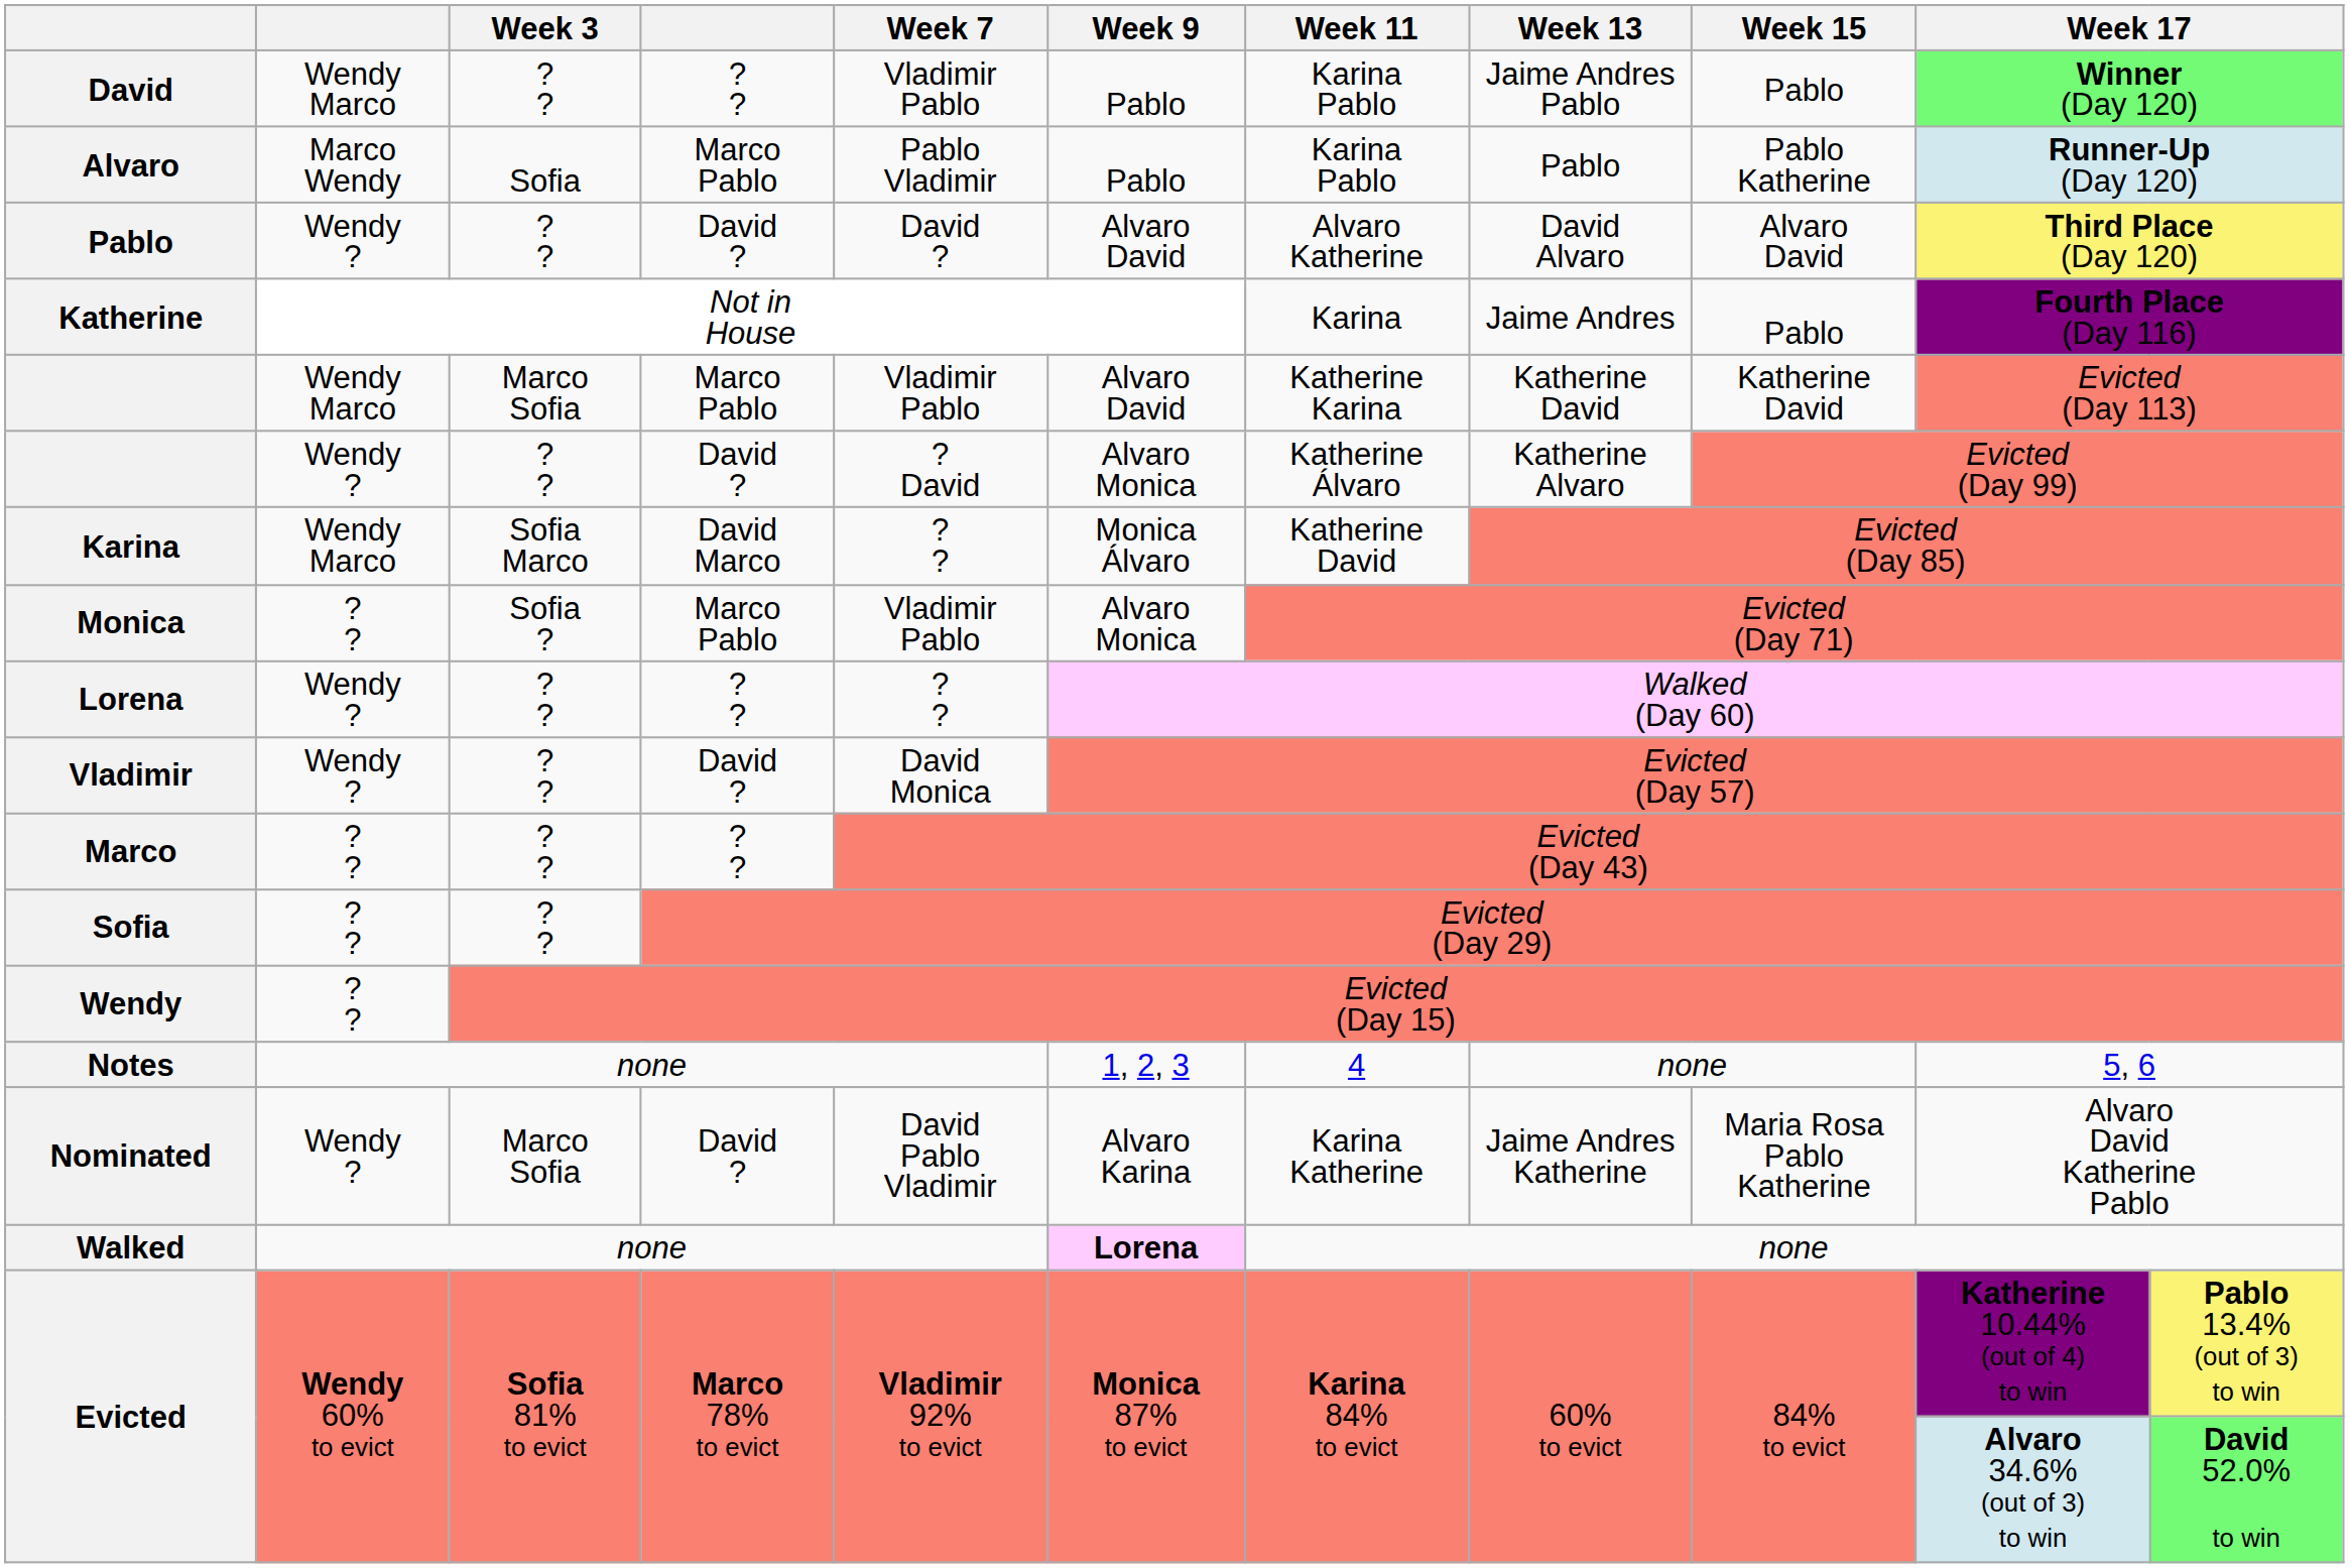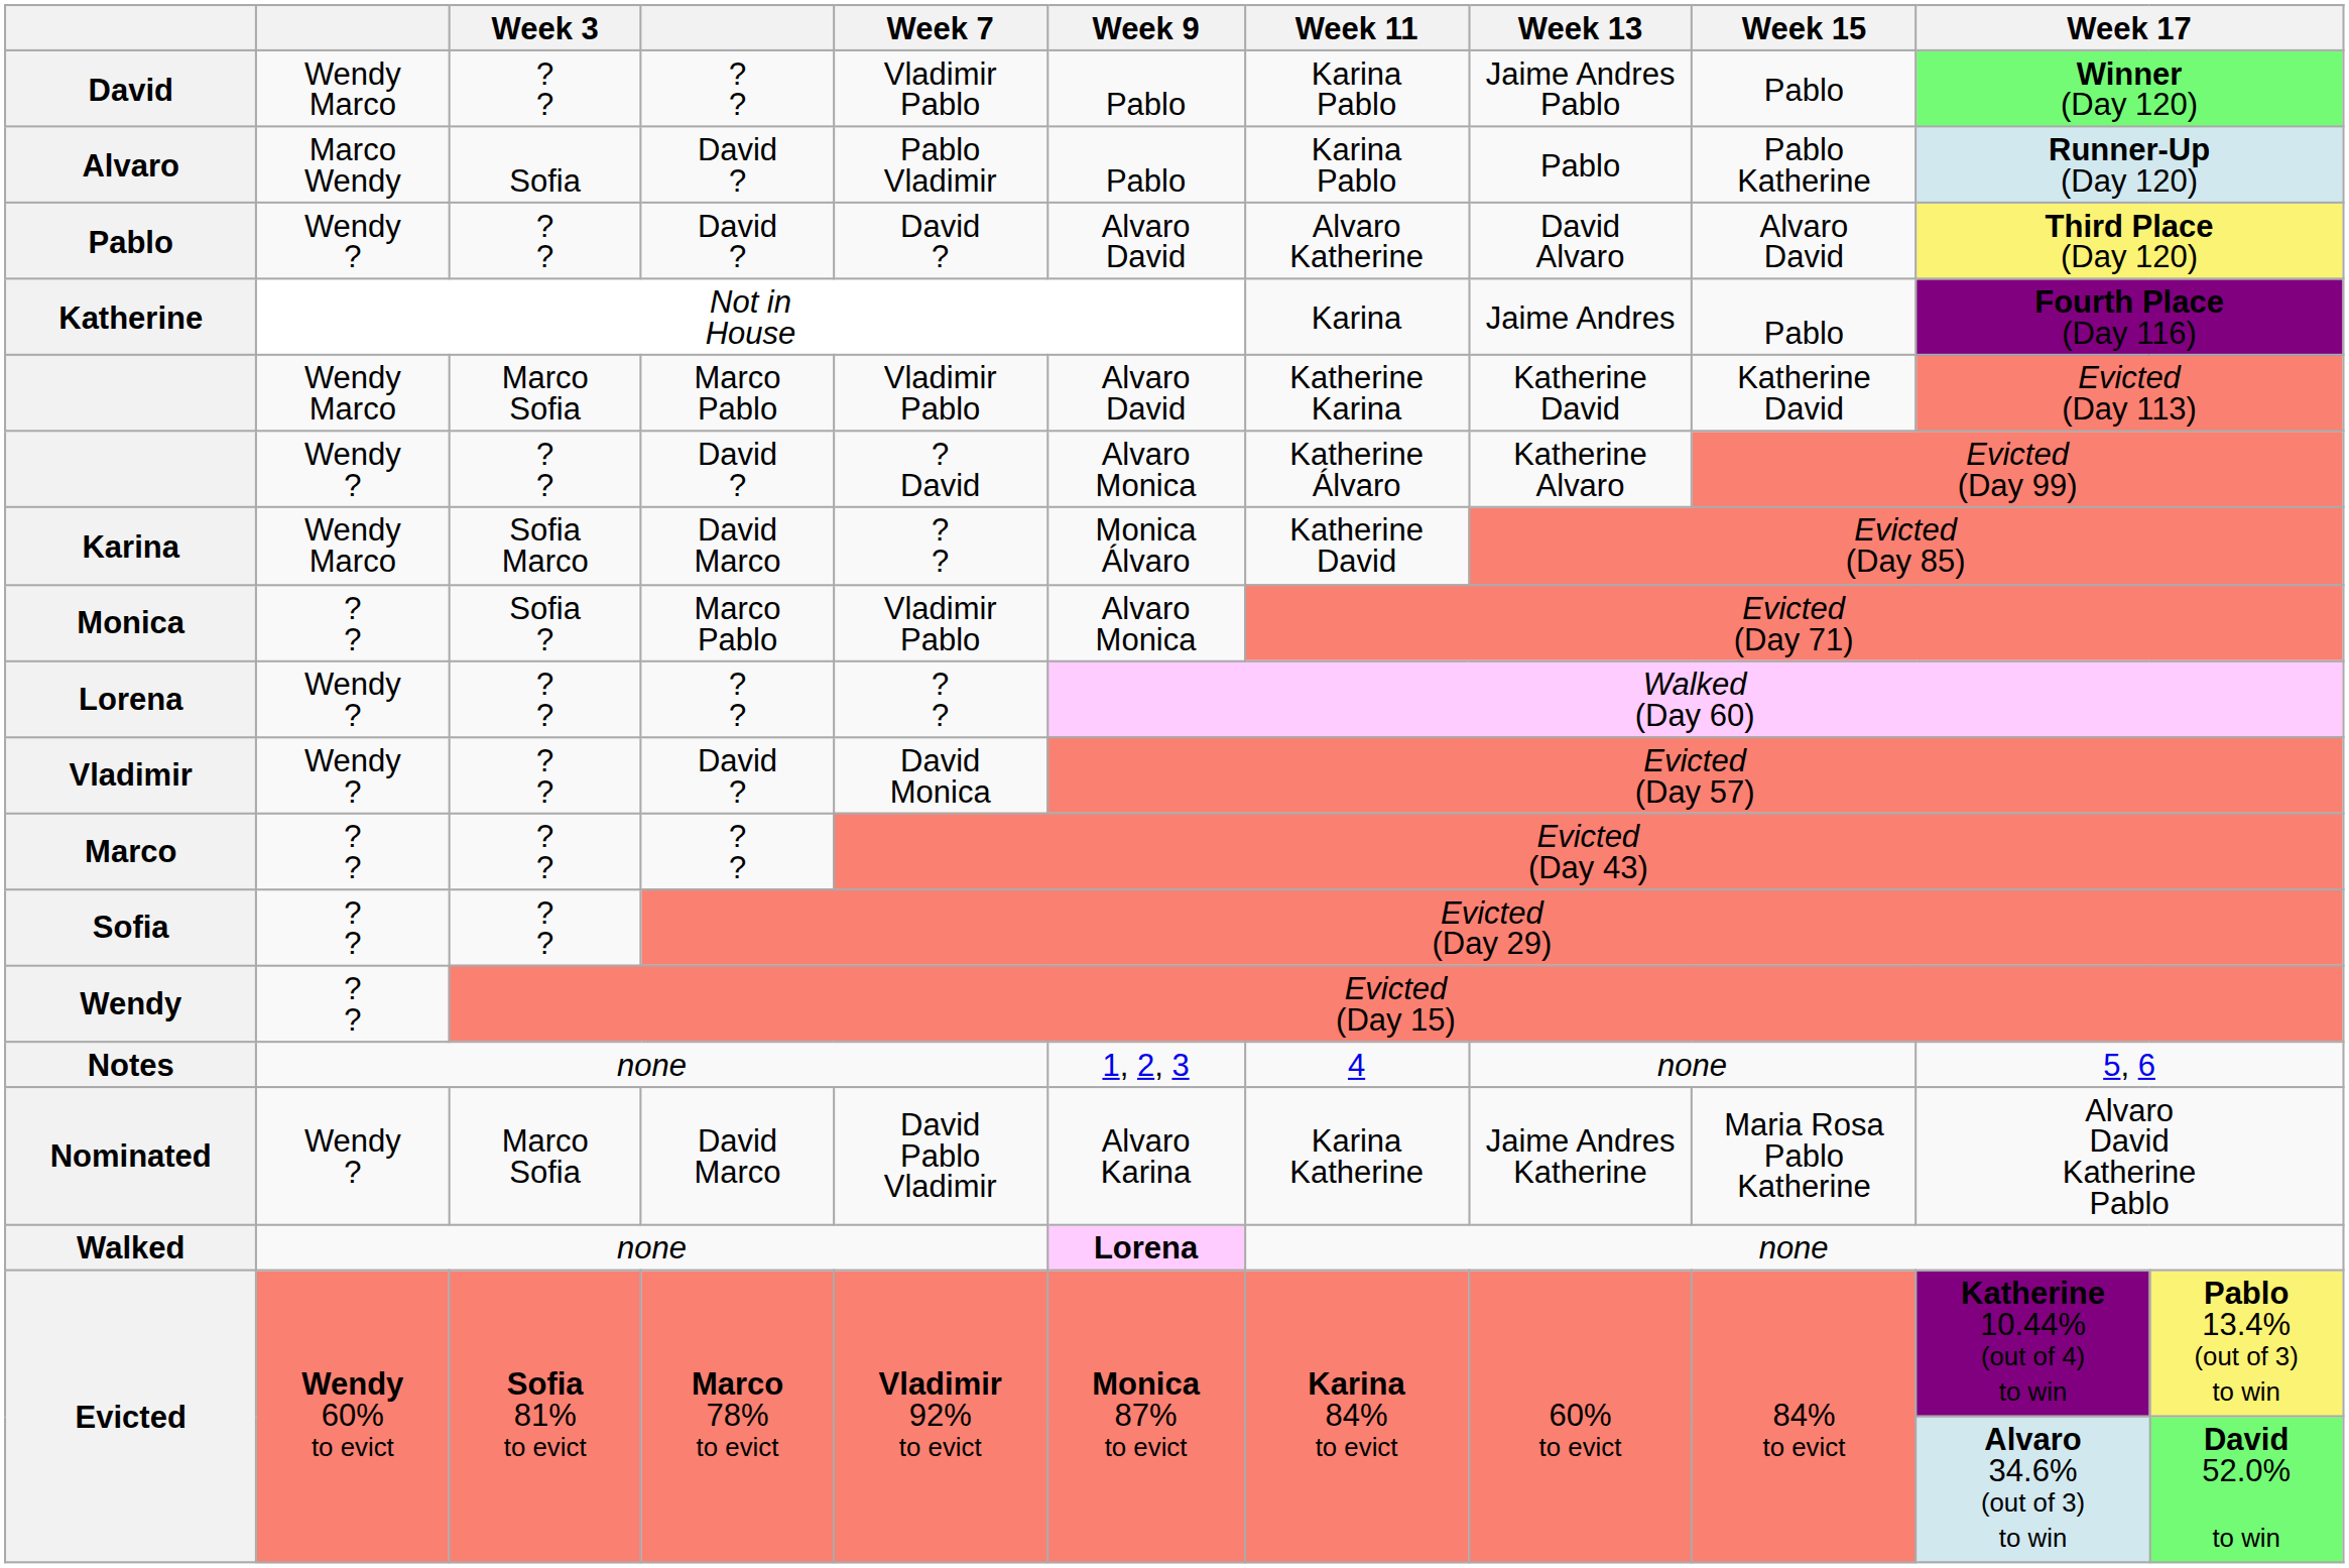Alvaro | column 4: Marco Pablo -> David ?
Nominated | column 4: David ? -> David Marco
